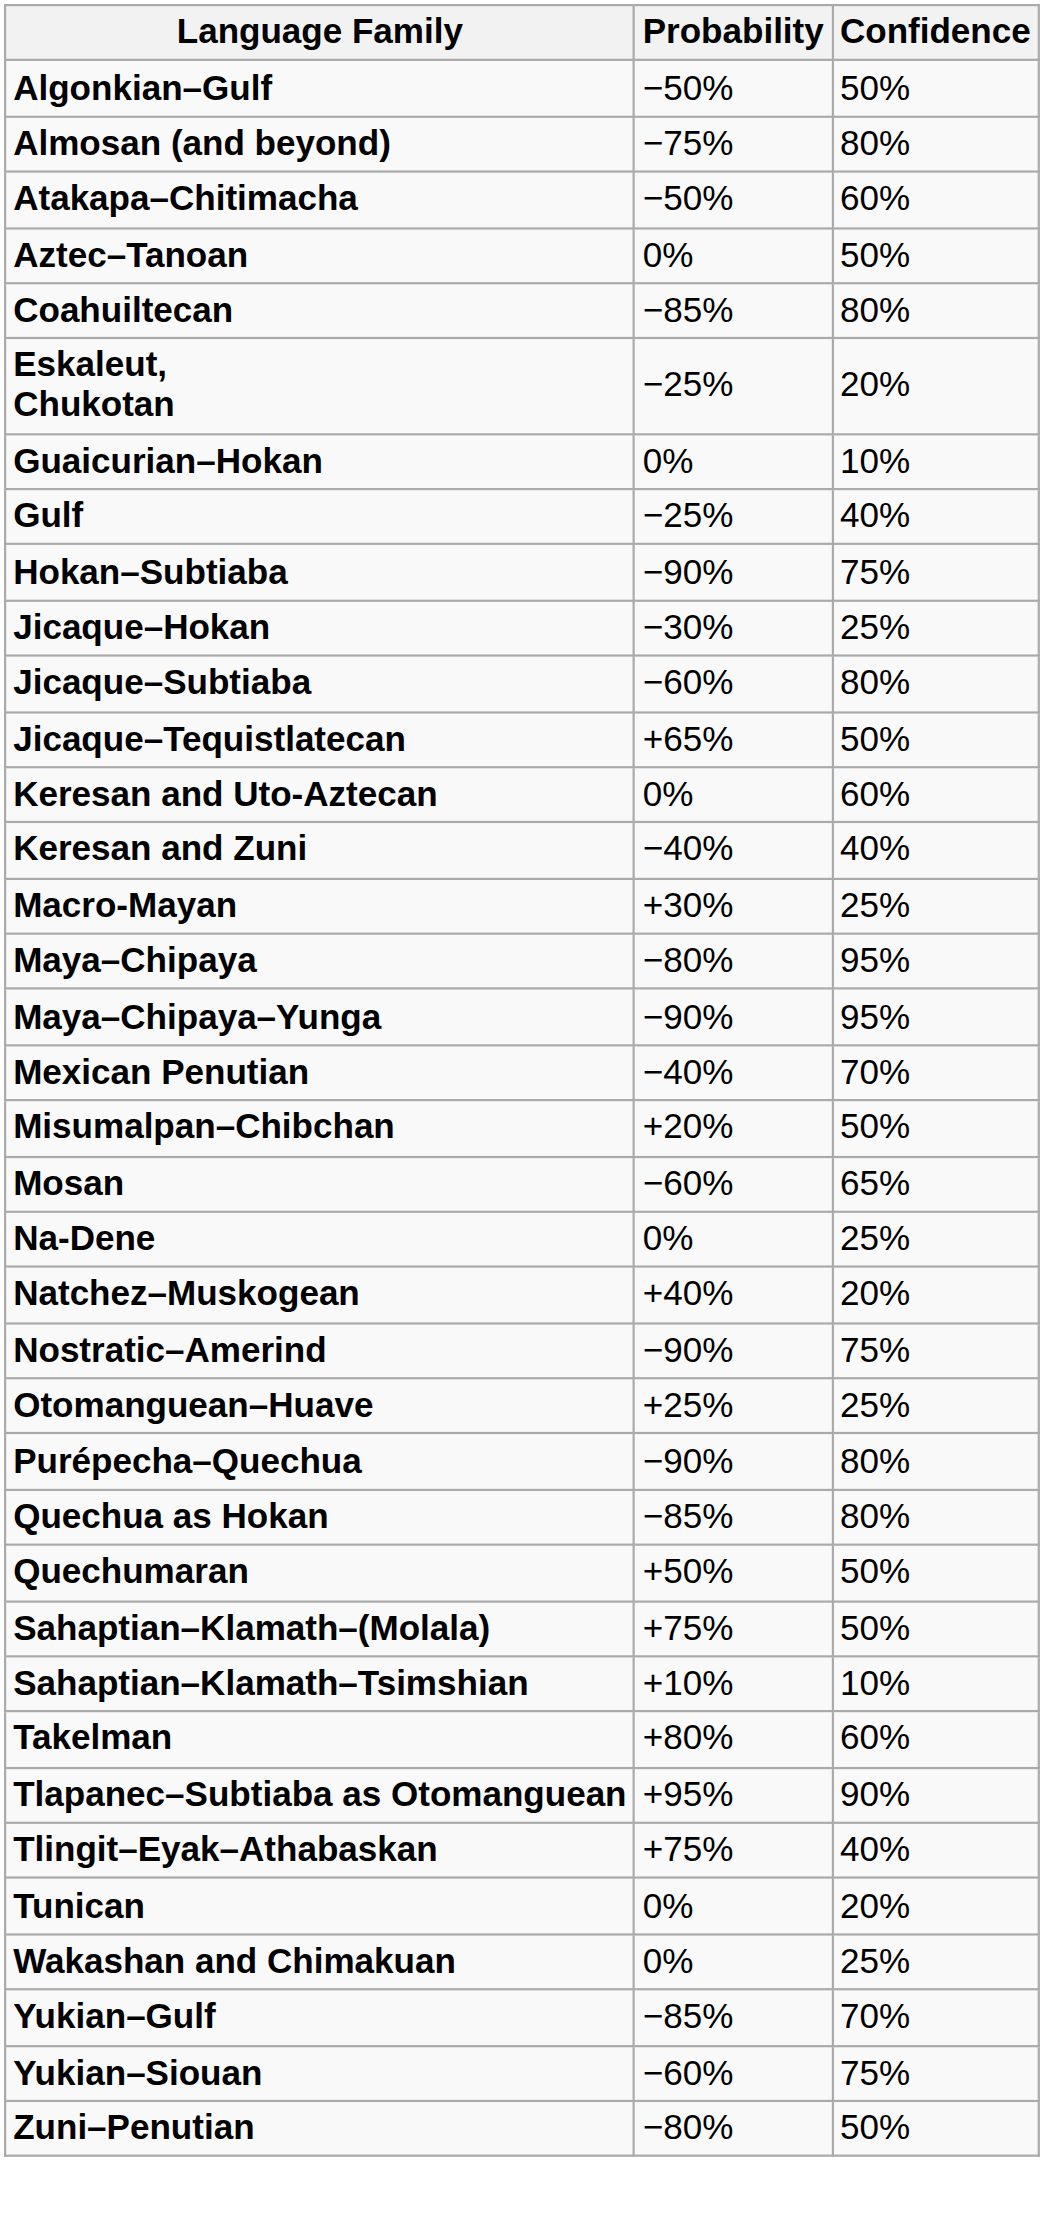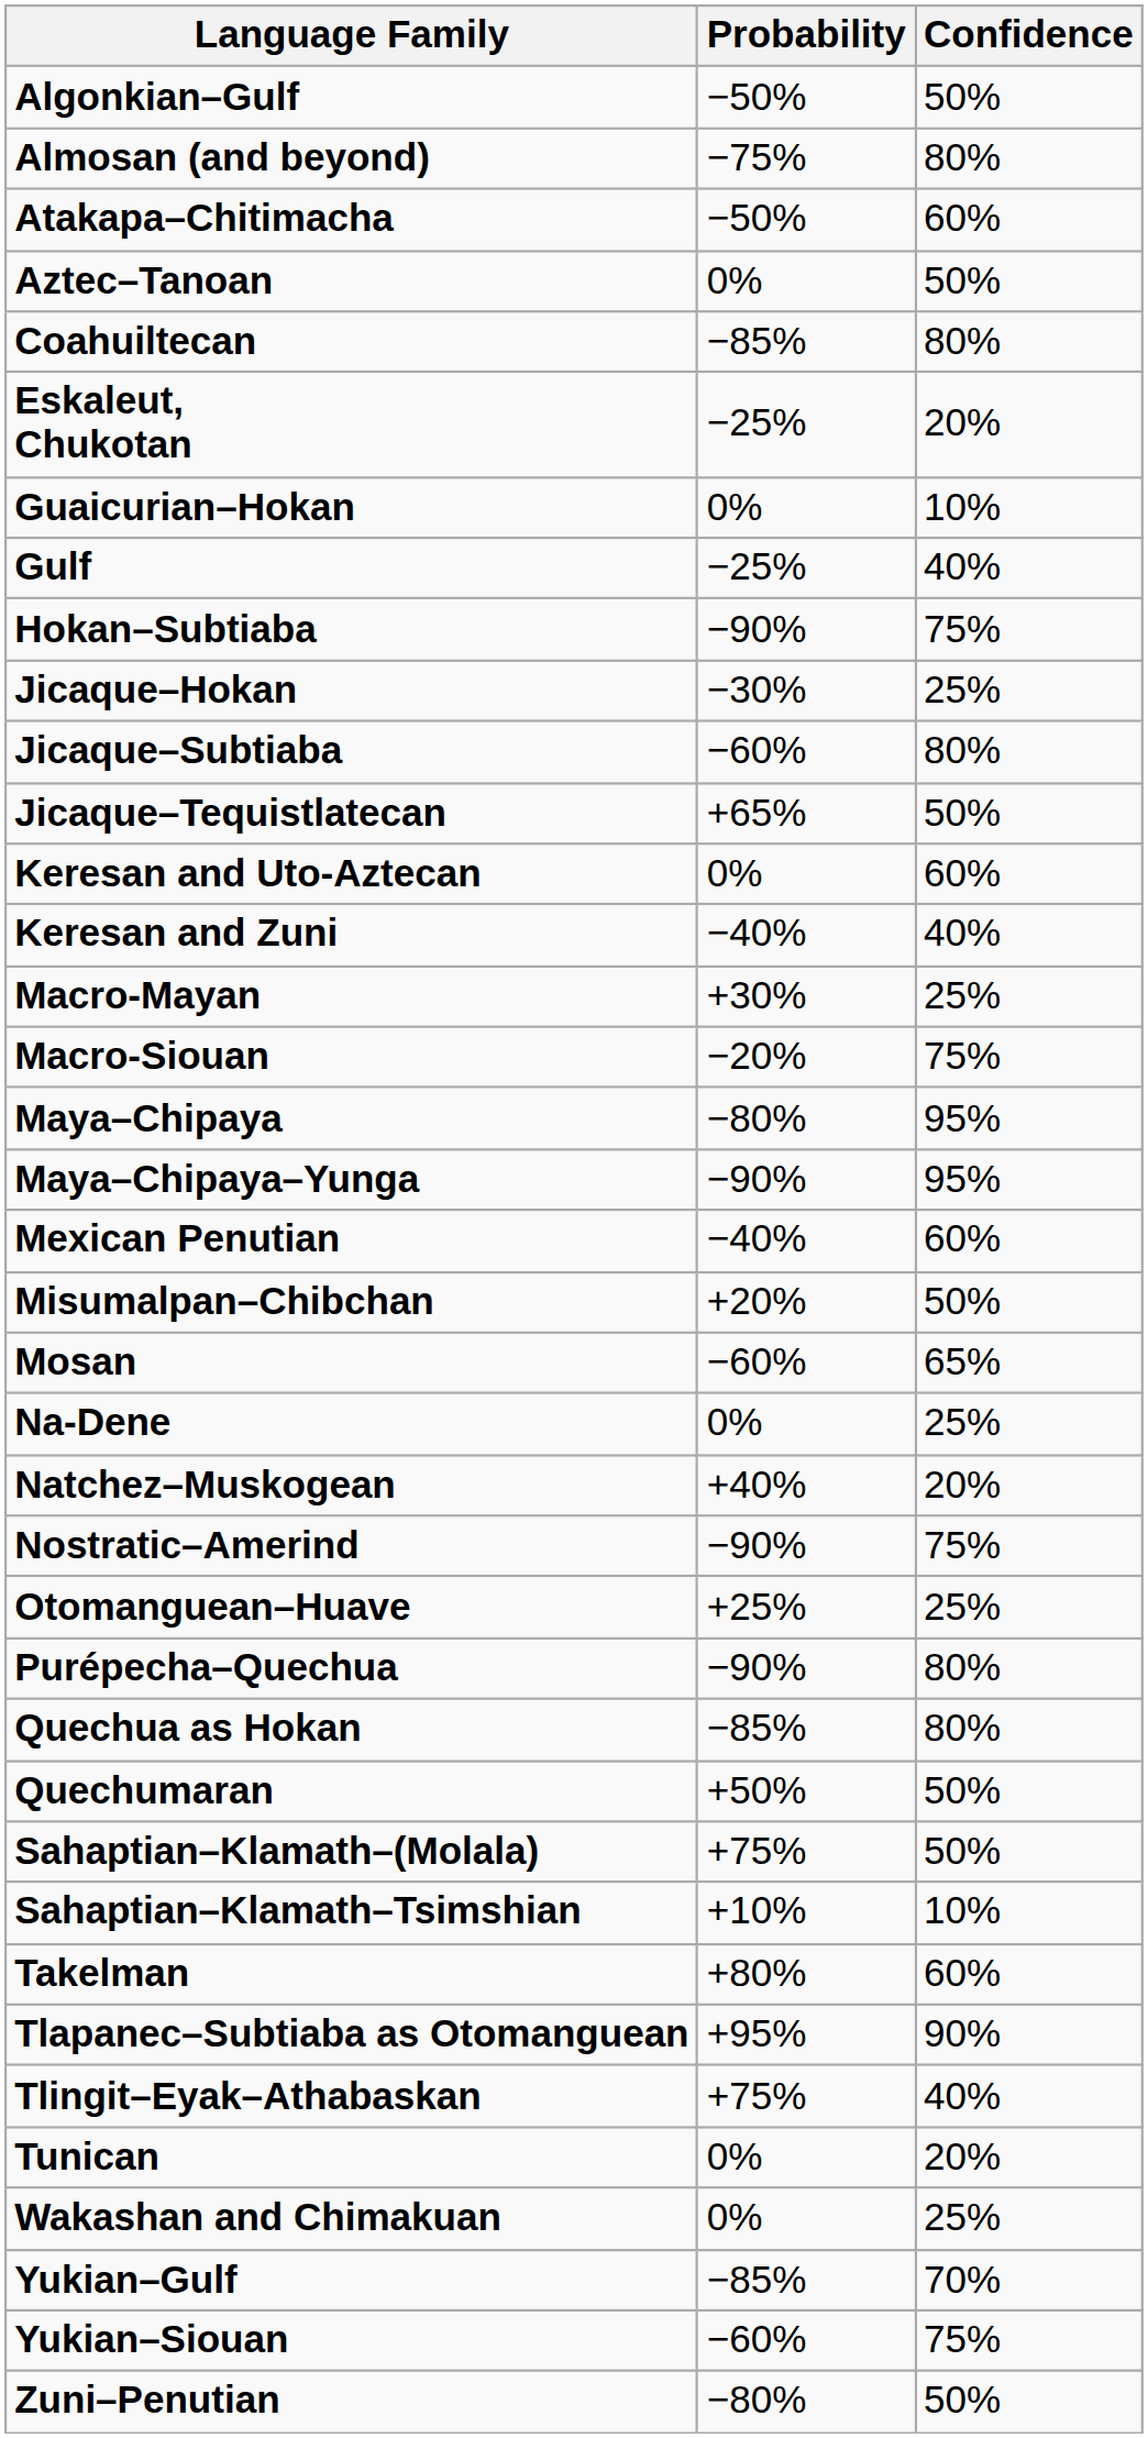+ row: Macro-Siouan | −20% | 75%
Mexican Penutian | Confidence: 70% -> 60%
